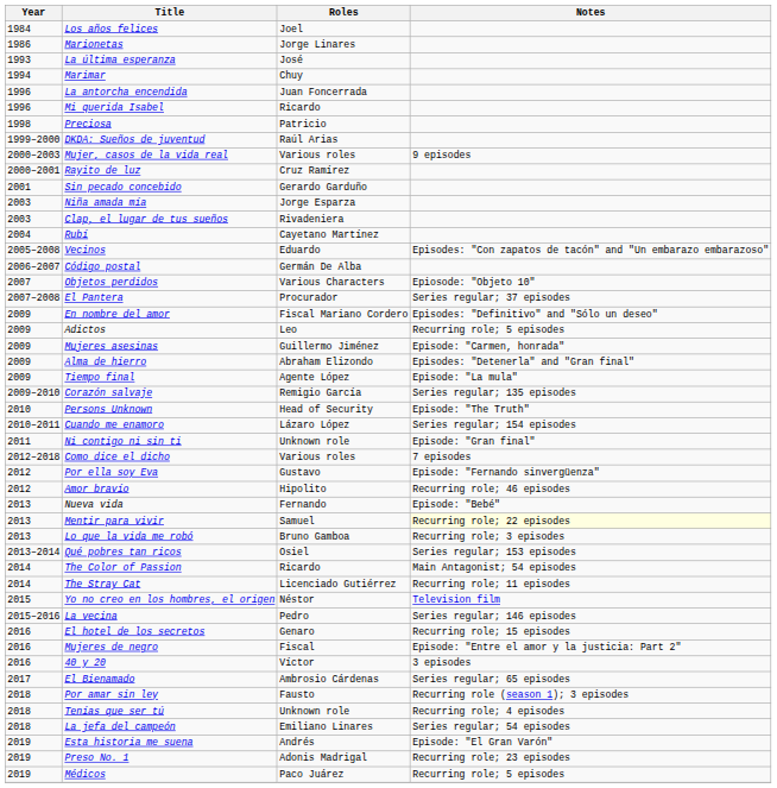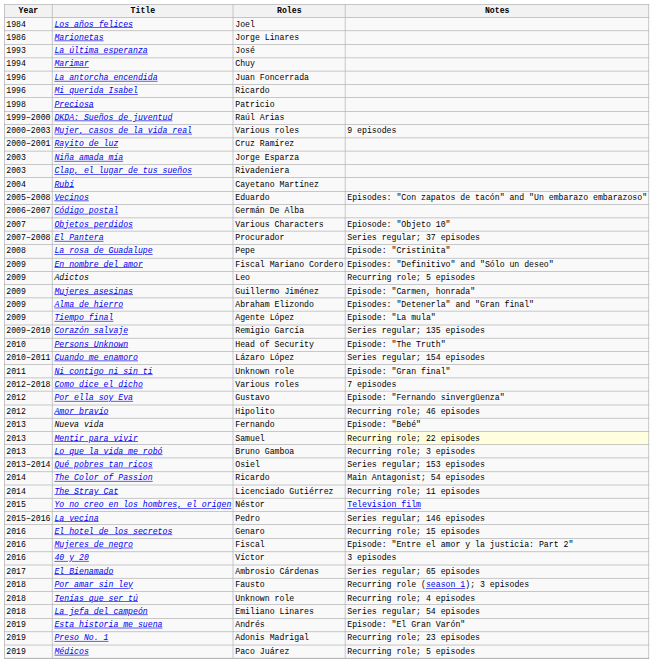- row: 2001 | Sin pecado concebido | Gerardo Garduño
+ row: 2008 | La rosa de Guadalupe | Pepe | Episode: "Cristinita"
